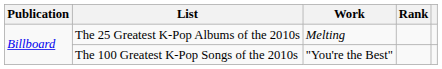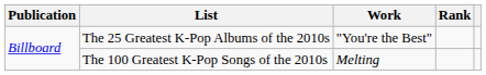The 25 Greatest K-Pop Albums of the 2010s | Work: Melting -> "You're the Best"
The 100 Greatest K-Pop Songs of the 2010s | Work: "You're the Best" -> Melting
